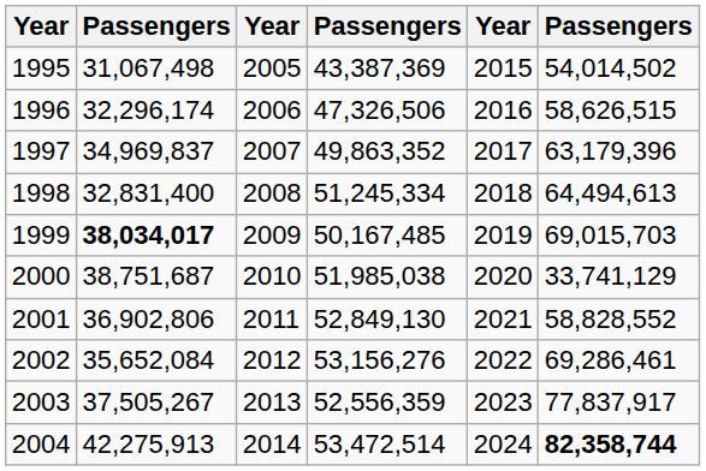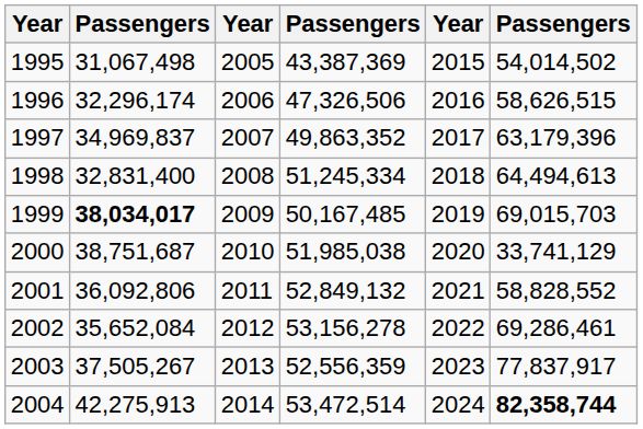2001 | column 2: 36,902,806 -> 36,092,806
2001 | column 4: 52,849,130 -> 52,849,132
2002 | column 4: 53,156,276 -> 53,156,278
